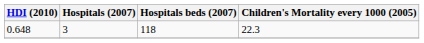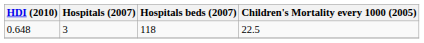0.648 | Children's Mortality every 1000 (2005): 22.3 -> 22.5
